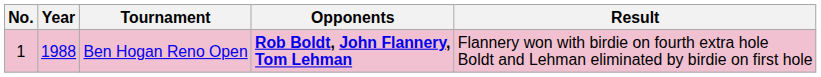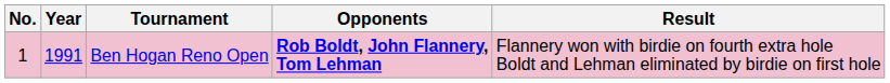Ben Hogan Reno Open | Year: 1988 -> 1991
